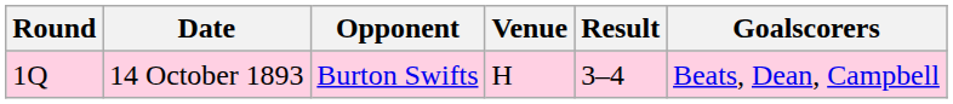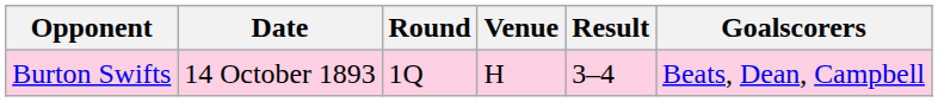columns swapped: Round <-> Opponent
